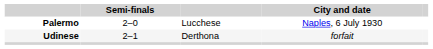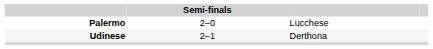- column: City and date | Naples, 6 July 1930 | forfait
